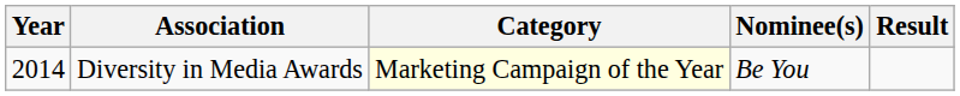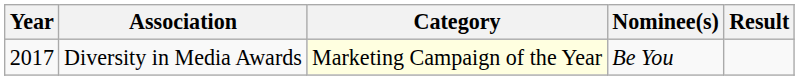Diversity in Media Awards | Year: 2014 -> 2017
